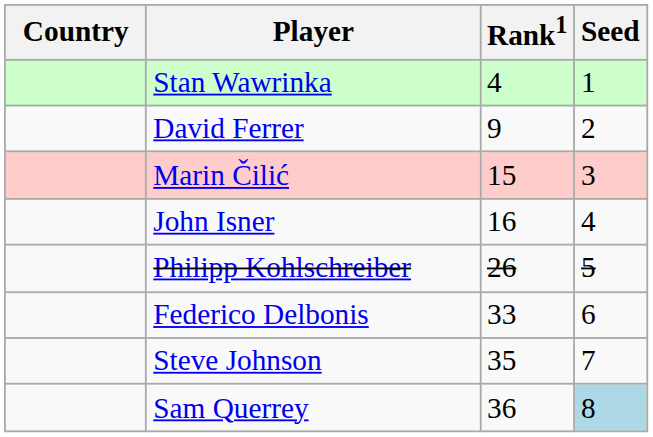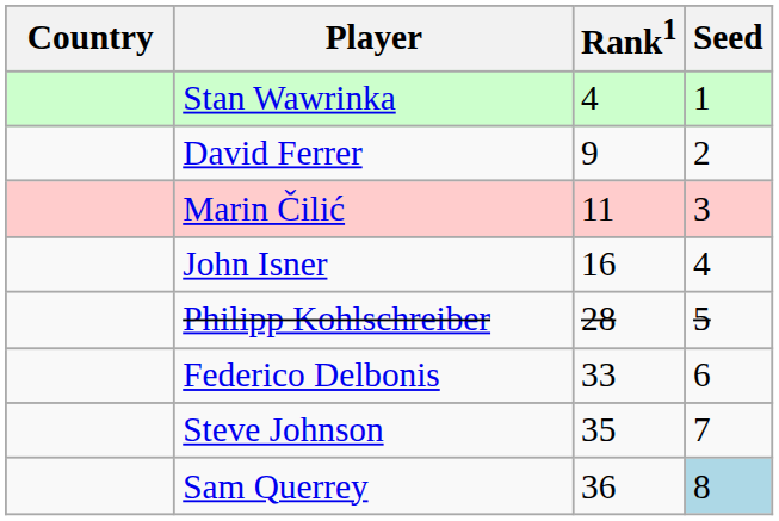Marin Čilić | Rank1: 15 -> 11
Philipp Kohlschreiber | Rank1: 26 -> 28
